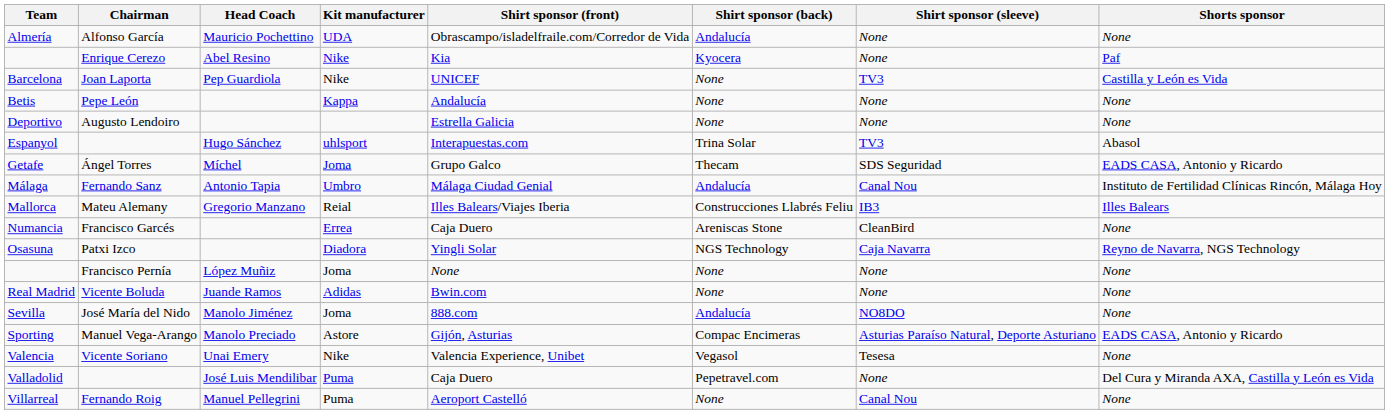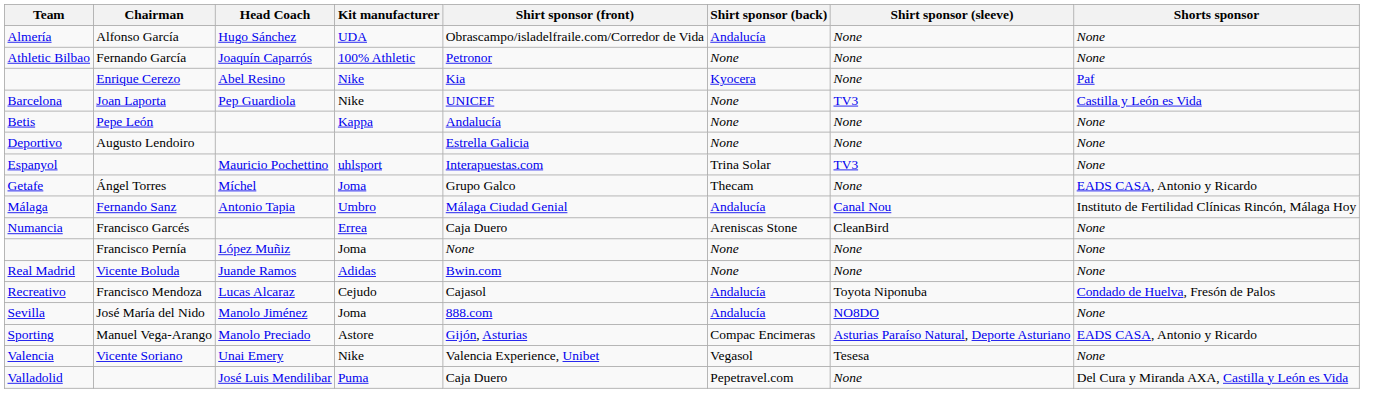Almería | Head Coach: Mauricio Pochettino -> Hugo Sánchez
+ row: Athletic Bilbao | Fernando García | Joaquín Caparrós | 100% Athletic | Petronor | None | None | None
Espanyol | Head Coach: Hugo Sánchez -> Mauricio Pochettino
Espanyol | Shorts sponsor: Abasol -> None
Getafe | Shirt sponsor (sleeve): SDS Seguridad -> None
- row: Mallorca | Mateu Alemany | Gregorio Manzano | Reial | Illes Balears/Viajes Iberia | Construcciones Llabrés Feliu | IB3 | Illes Balears
- row: Osasuna | Patxi Izco | Diadora | Yingli Solar | NGS Technology | Caja Navarra | Reyno de Navarra, NGS Technology
+ row: Recreativo | Francisco Mendoza | Lucas Alcaraz | Cejudo | Cajasol | Andalucía | Toyota Niponuba | Condado de Huelva, Fresón de Palos
- row: Villarreal | Fernando Roig | Manuel Pellegrini | Puma | Aeroport Castelló | None | Canal Nou | None
